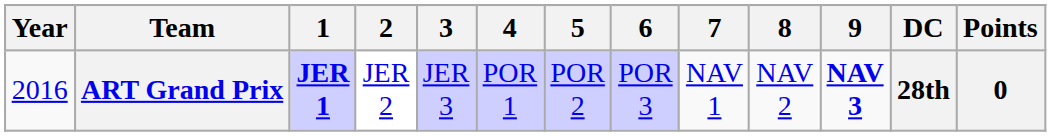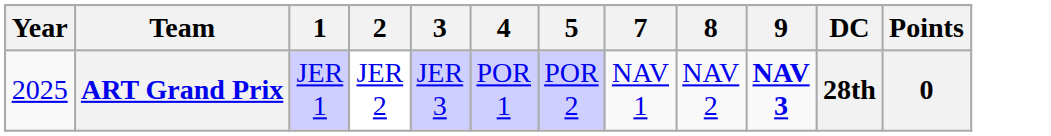- column: 6 | POR 3
ART Grand Prix | Year: 2016 -> 2025
ART Grand Prix | 1: bold -> normal
